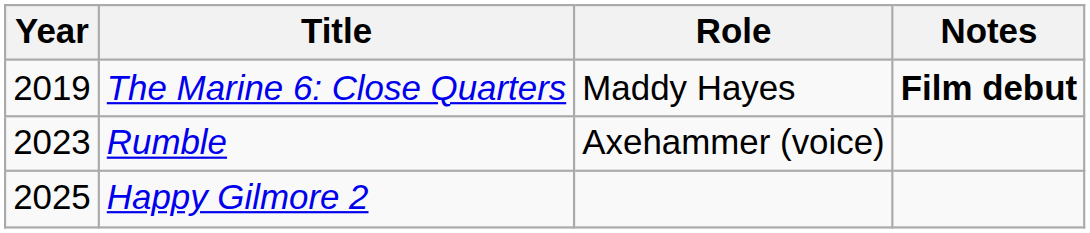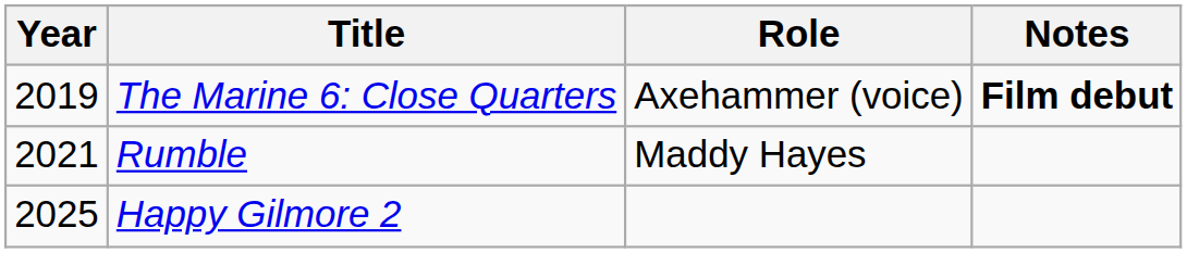The Marine 6: Close Quarters | Role: Maddy Hayes -> Axehammer (voice)
Rumble | Year: 2023 -> 2021
Rumble | Role: Axehammer (voice) -> Maddy Hayes
